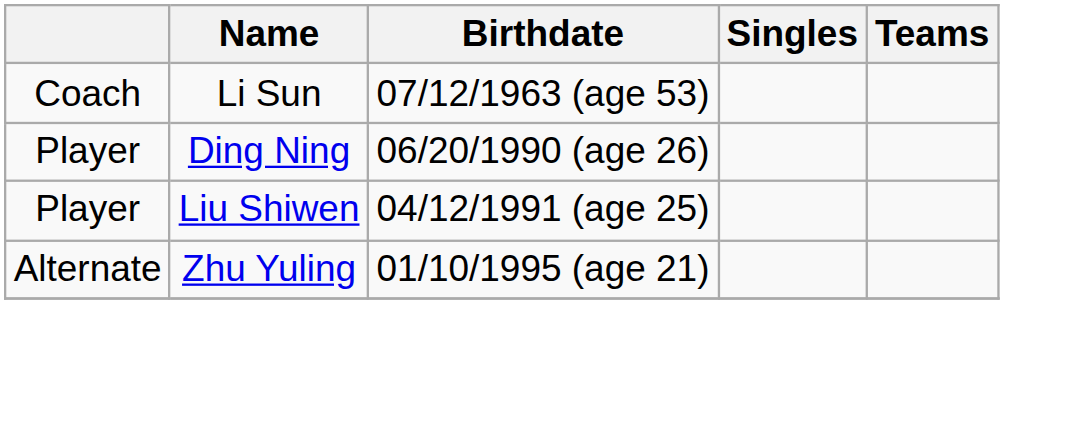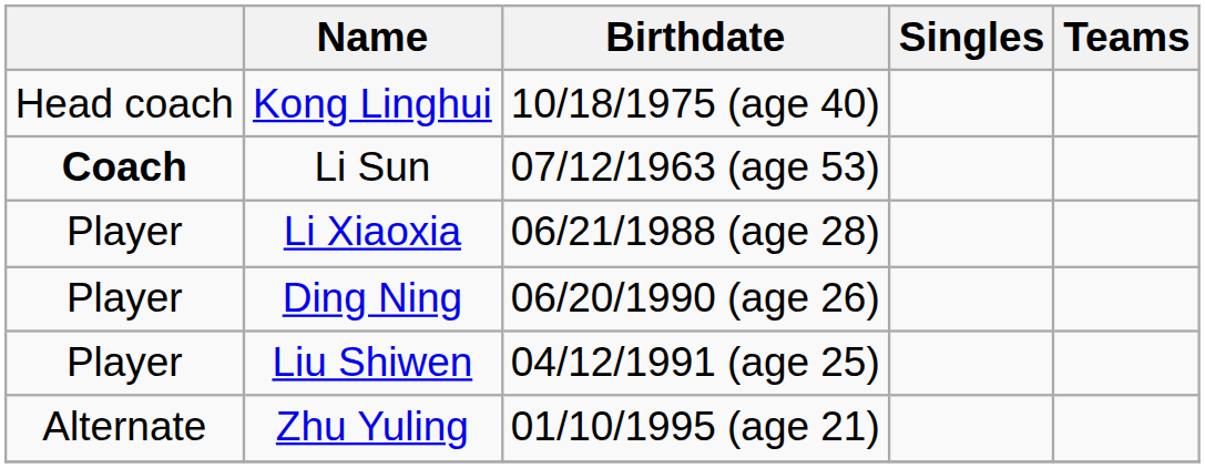+ row: Head coach | Kong Linghui | 10/18/1975 (age 40)
Li Sun | column 1: normal -> bold
+ row: Player | Li Xiaoxia | 06/21/1988 (age 28)
